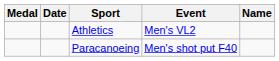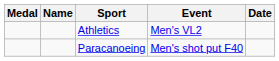columns swapped: Name <-> Date
